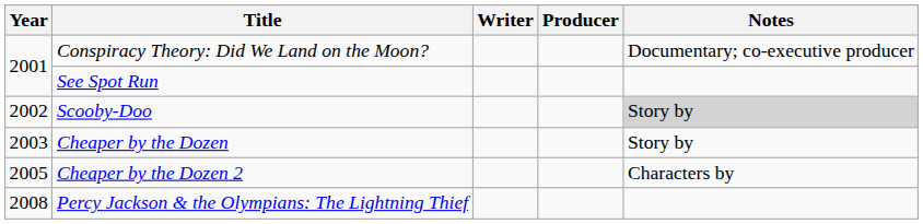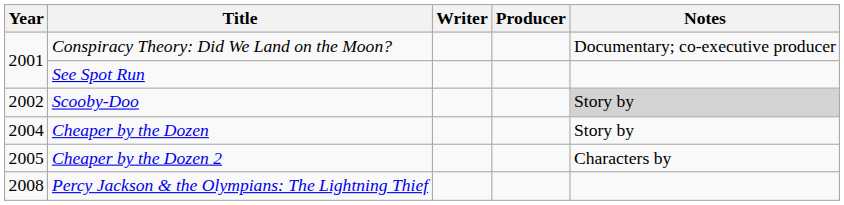Cheaper by the Dozen | Year: 2003 -> 2004
